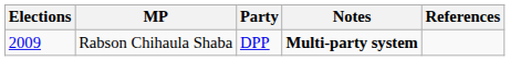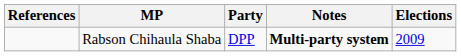columns swapped: Elections <-> References
